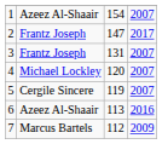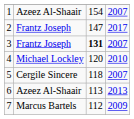3 | column 3: normal -> bold
4 | column 4: 2007 -> 2010
5 | column 3: 119 -> 118
6 | column 4: 2016 -> 2013
